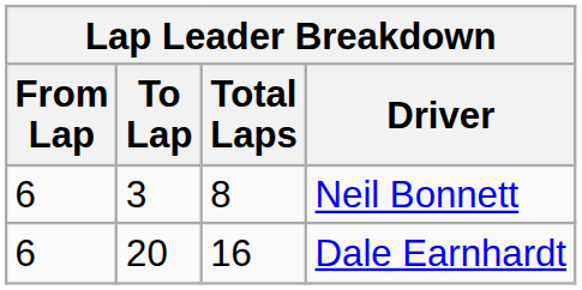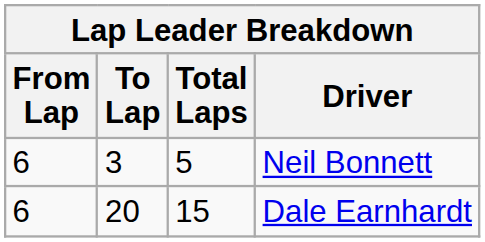Neil Bonnett | Total Laps: 8 -> 5
Dale Earnhardt | Total Laps: 16 -> 15
